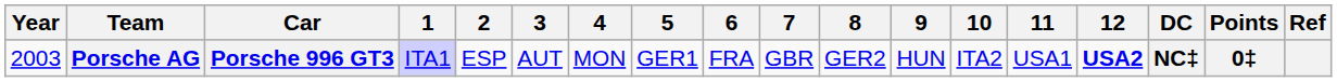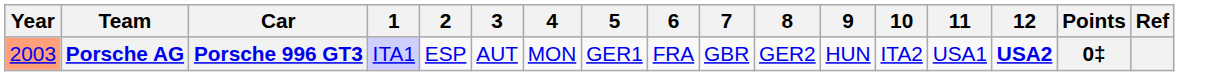- column: DC | NC‡
Porsche AG | Year: no background -> lightsalmon background
